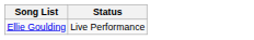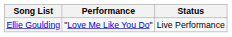+ column: Performance | "Love Me Like You Do"
